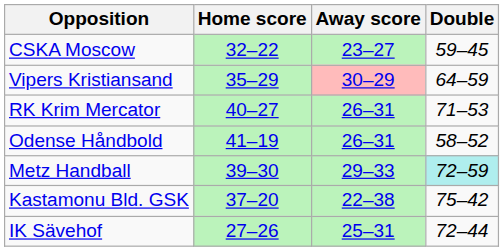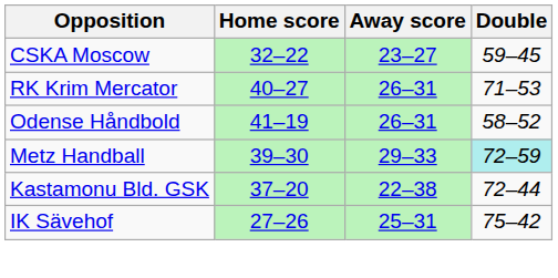- row: Vipers Kristiansand | 35–29 | 30–29 | 64–59
Kastamonu Bld. GSK | Double: 75–42 -> 72–44
IK Sävehof | Double: 72–44 -> 75–42
